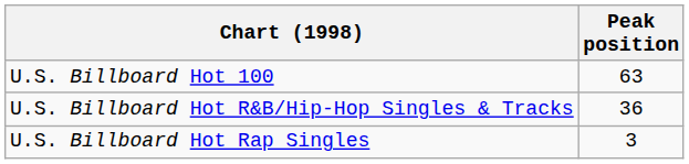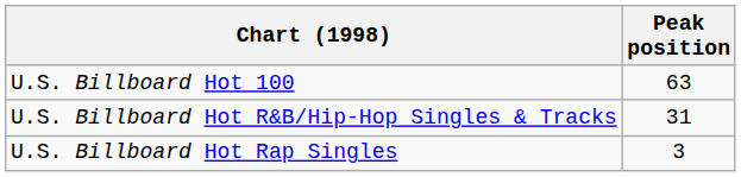U.S. Billboard Hot R&B/Hip-Hop Singles & Tracks | Peak position: 36 -> 31
